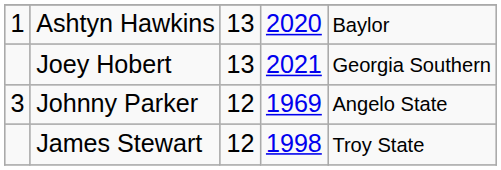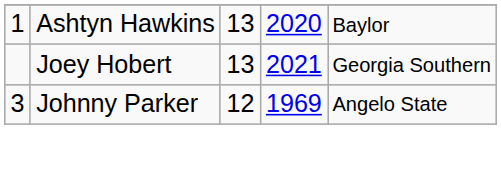- row: James Stewart | 12 | 1998 | Troy State
